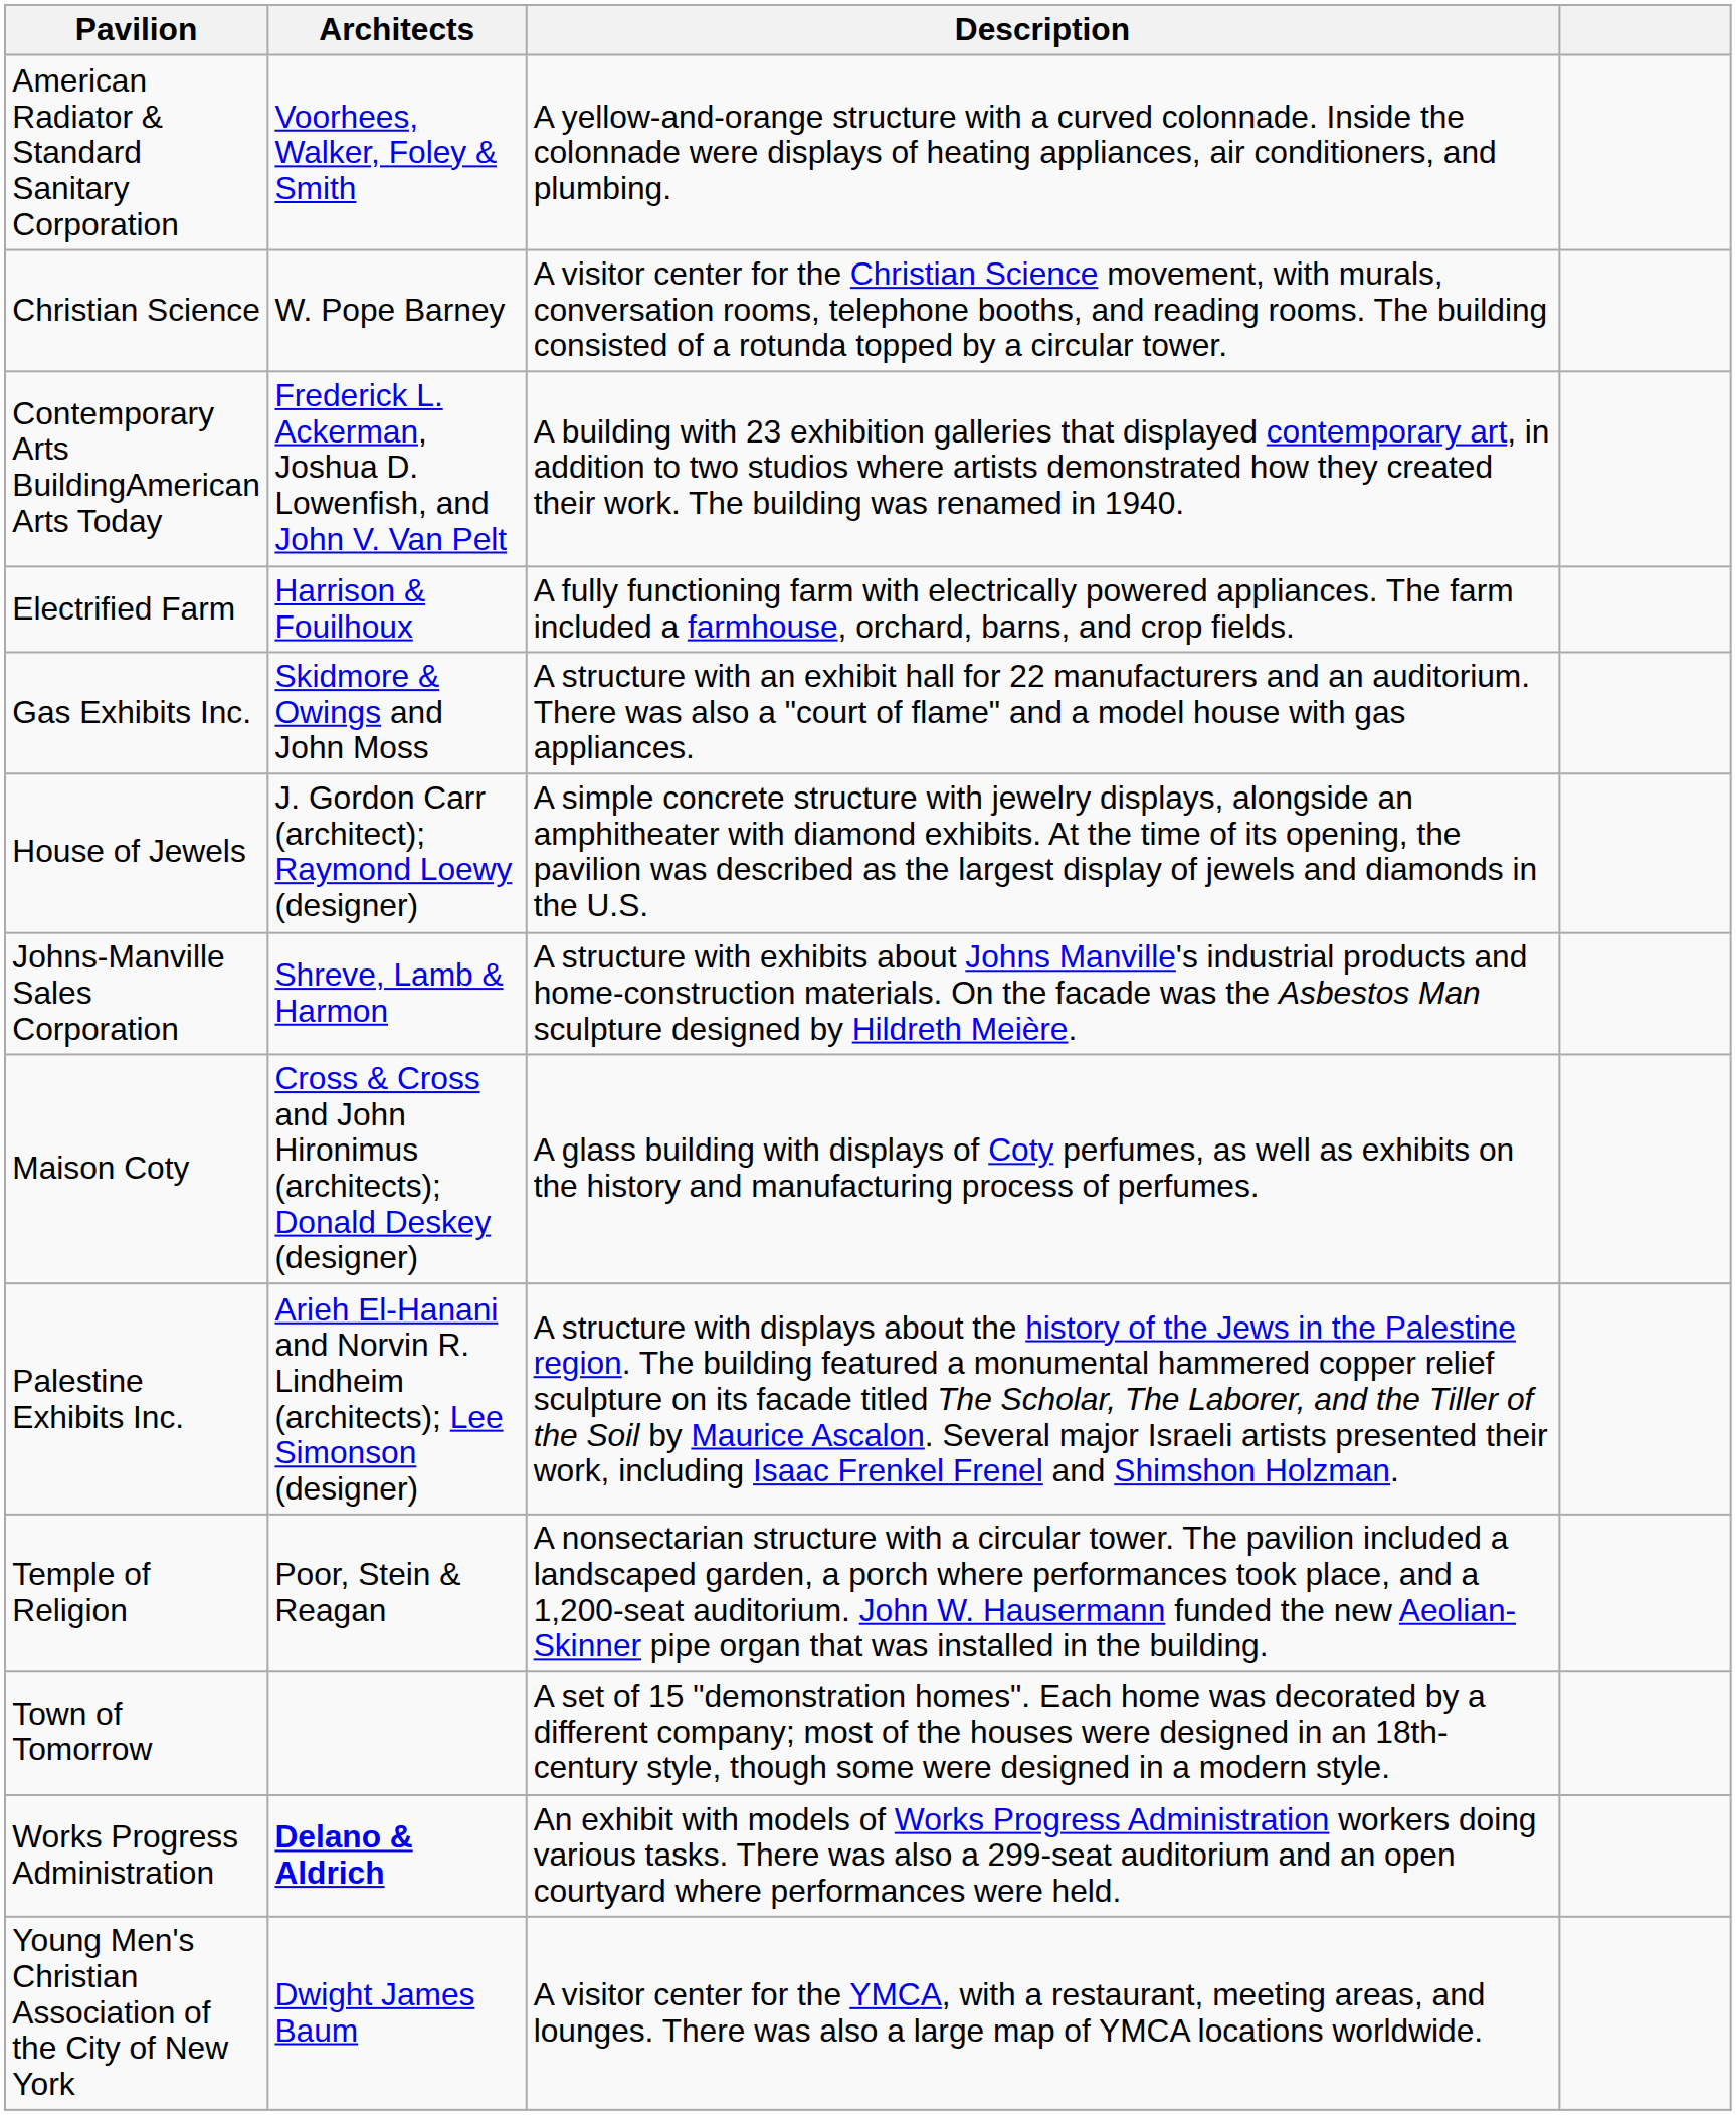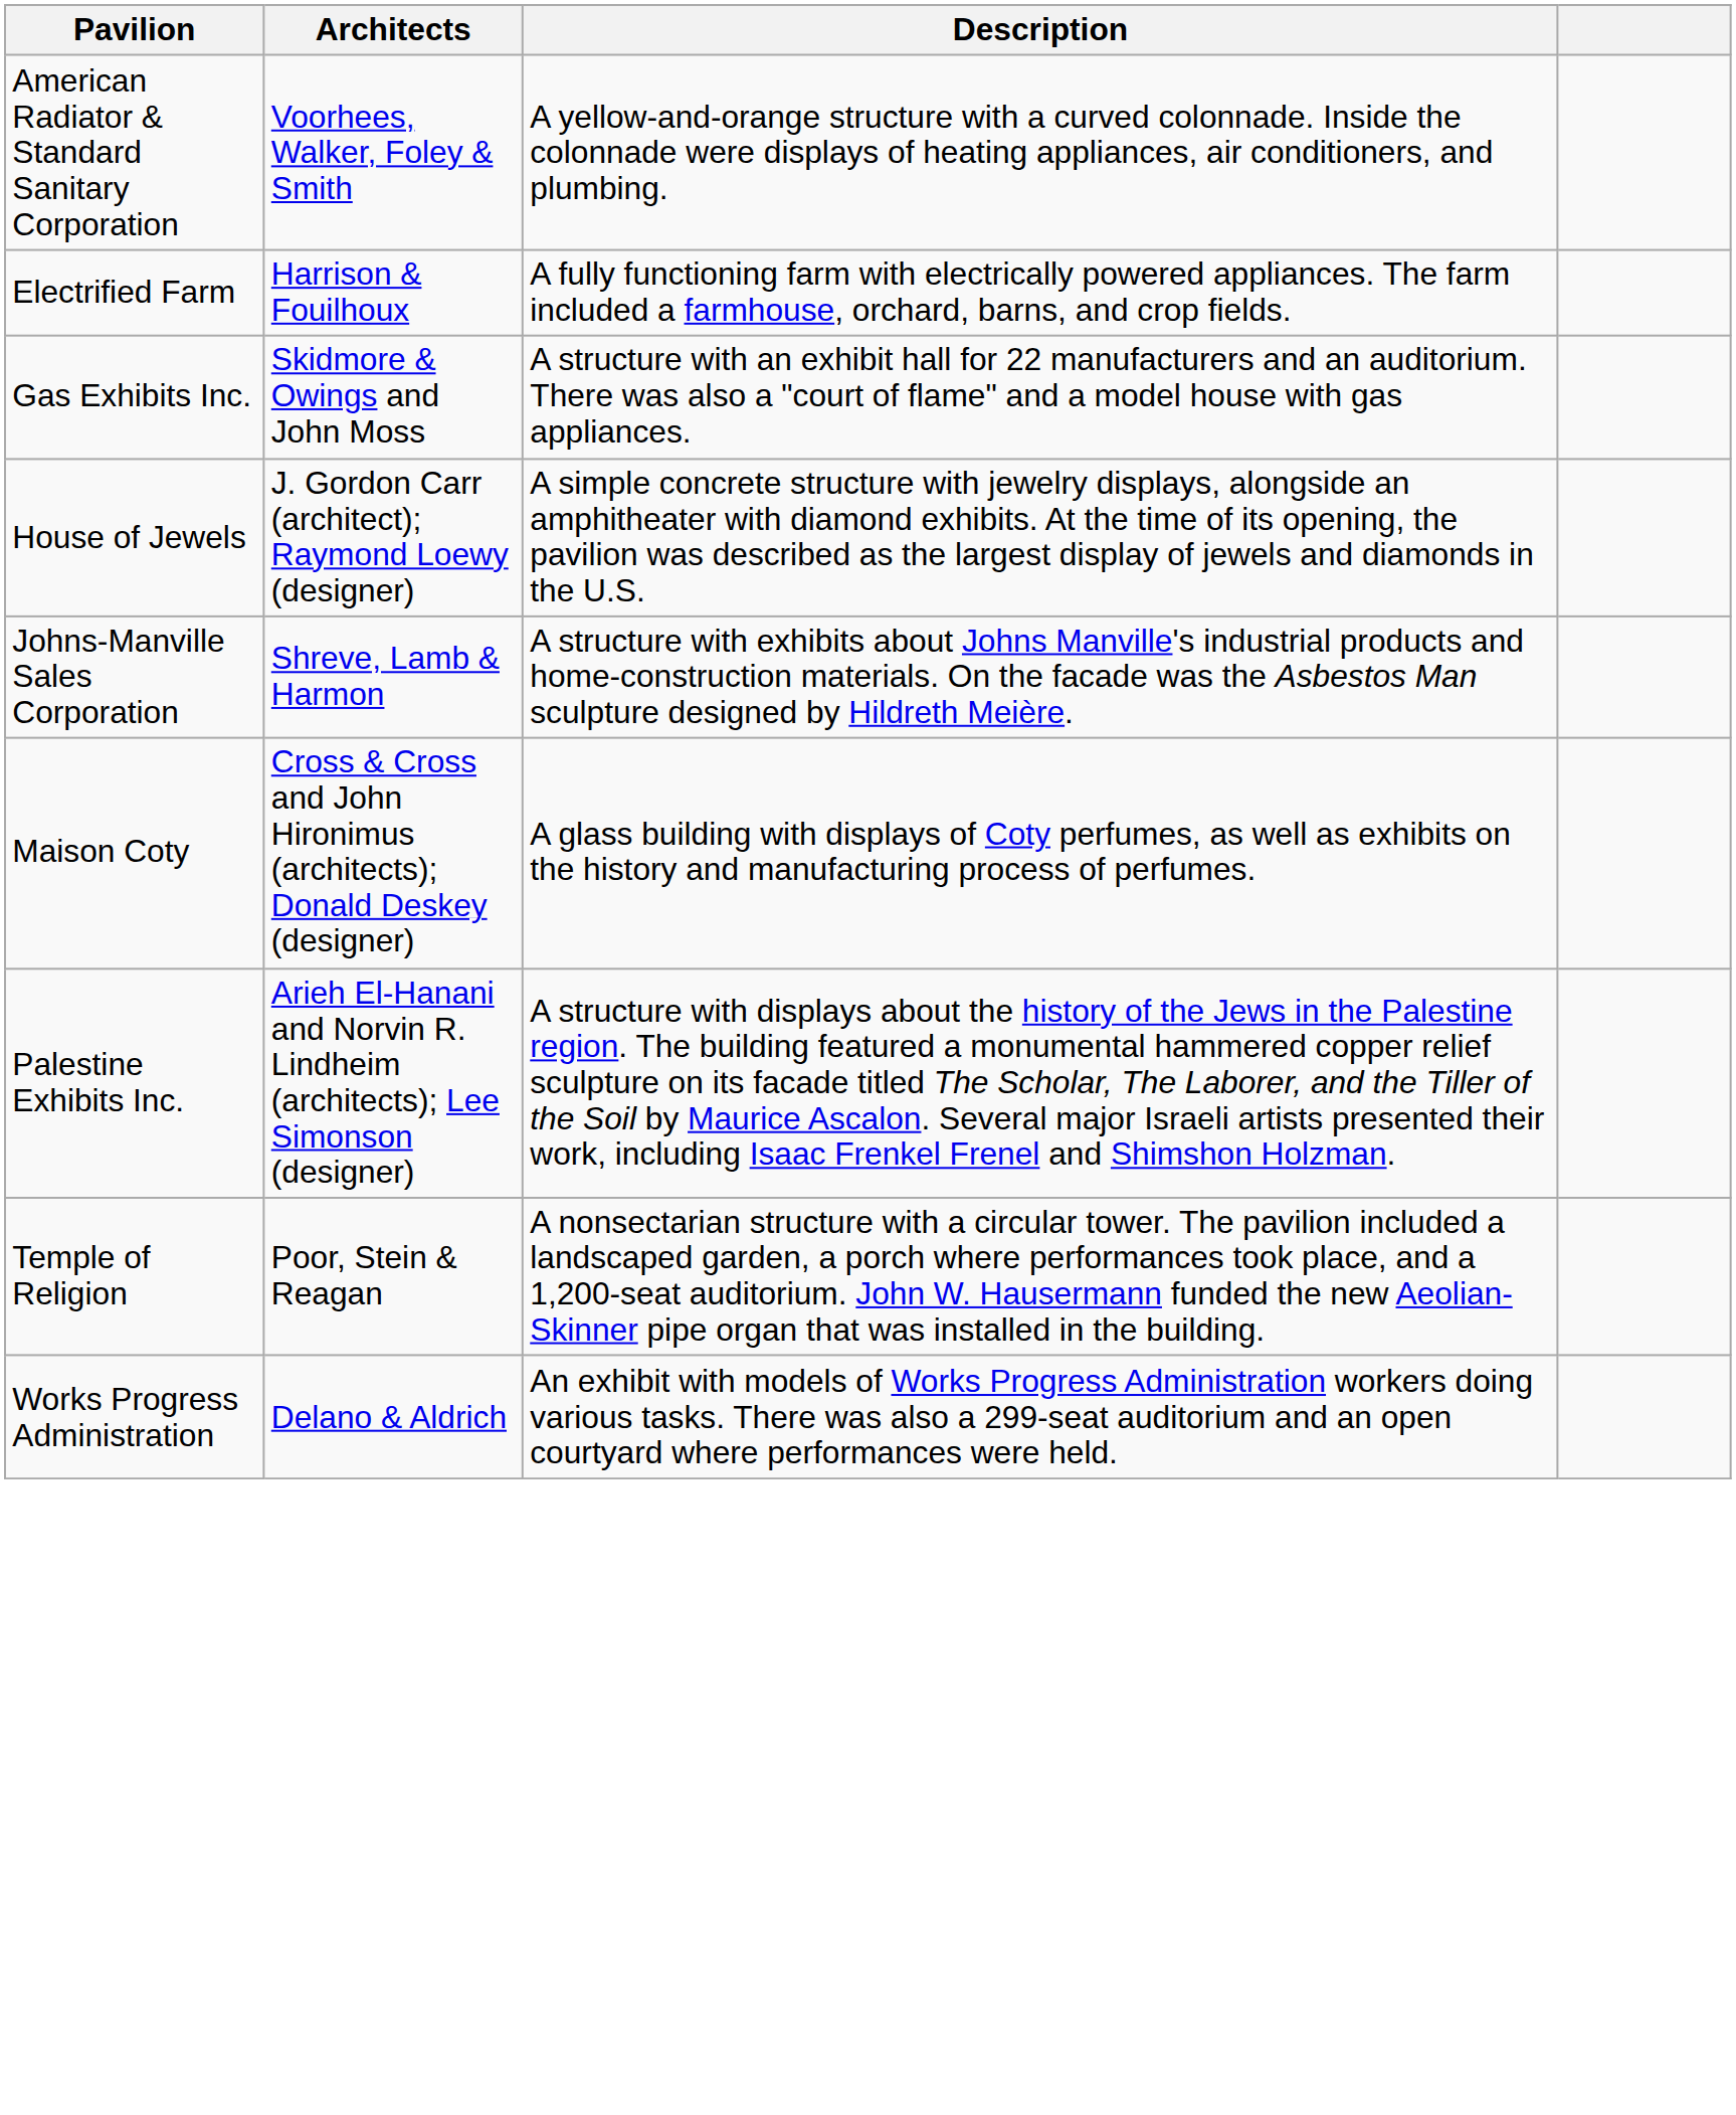- row: Christian Science | W. Pope Barney | A visitor center for the Christian Science movement, with murals, conversation rooms, telephone booths, and reading rooms. The building consisted of a rotunda topped by a circular tower.
- row: Contemporary Arts BuildingAmerican Arts Today | Frederick L. Ackerman, Joshua D. Lowenfish, and John V. Van Pelt | A building with 23 exhibition galleries that displayed contemporary art, in addition to two studios where artists demonstrated how they created their work. The building was renamed in 1940.
- row: Town of Tomorrow | A set of 15 "demonstration homes". Each home was decorated by a different company; most of the houses were designed in an 18th-century style, though some were designed in a modern style.
Works Progress Administration | Architects: bold -> normal
- row: Young Men's Christian Association of the City of New York | Dwight James Baum | A visitor center for the YMCA, with a restaurant, meeting areas, and lounges. There was also a large map of YMCA locations worldwide.
